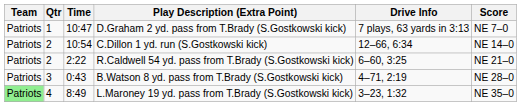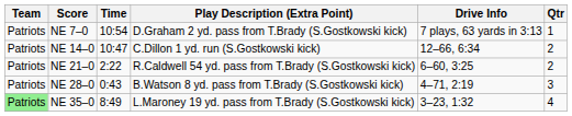columns swapped: Qtr <-> Score
D.Graham 2 yd. pass from T.Brady (S.Gostkowski kick) | Time: 10:47 -> 10:54
C.Dillon 1 yd. run (S.Gostkowski kick) | Time: 10:54 -> 10:47
